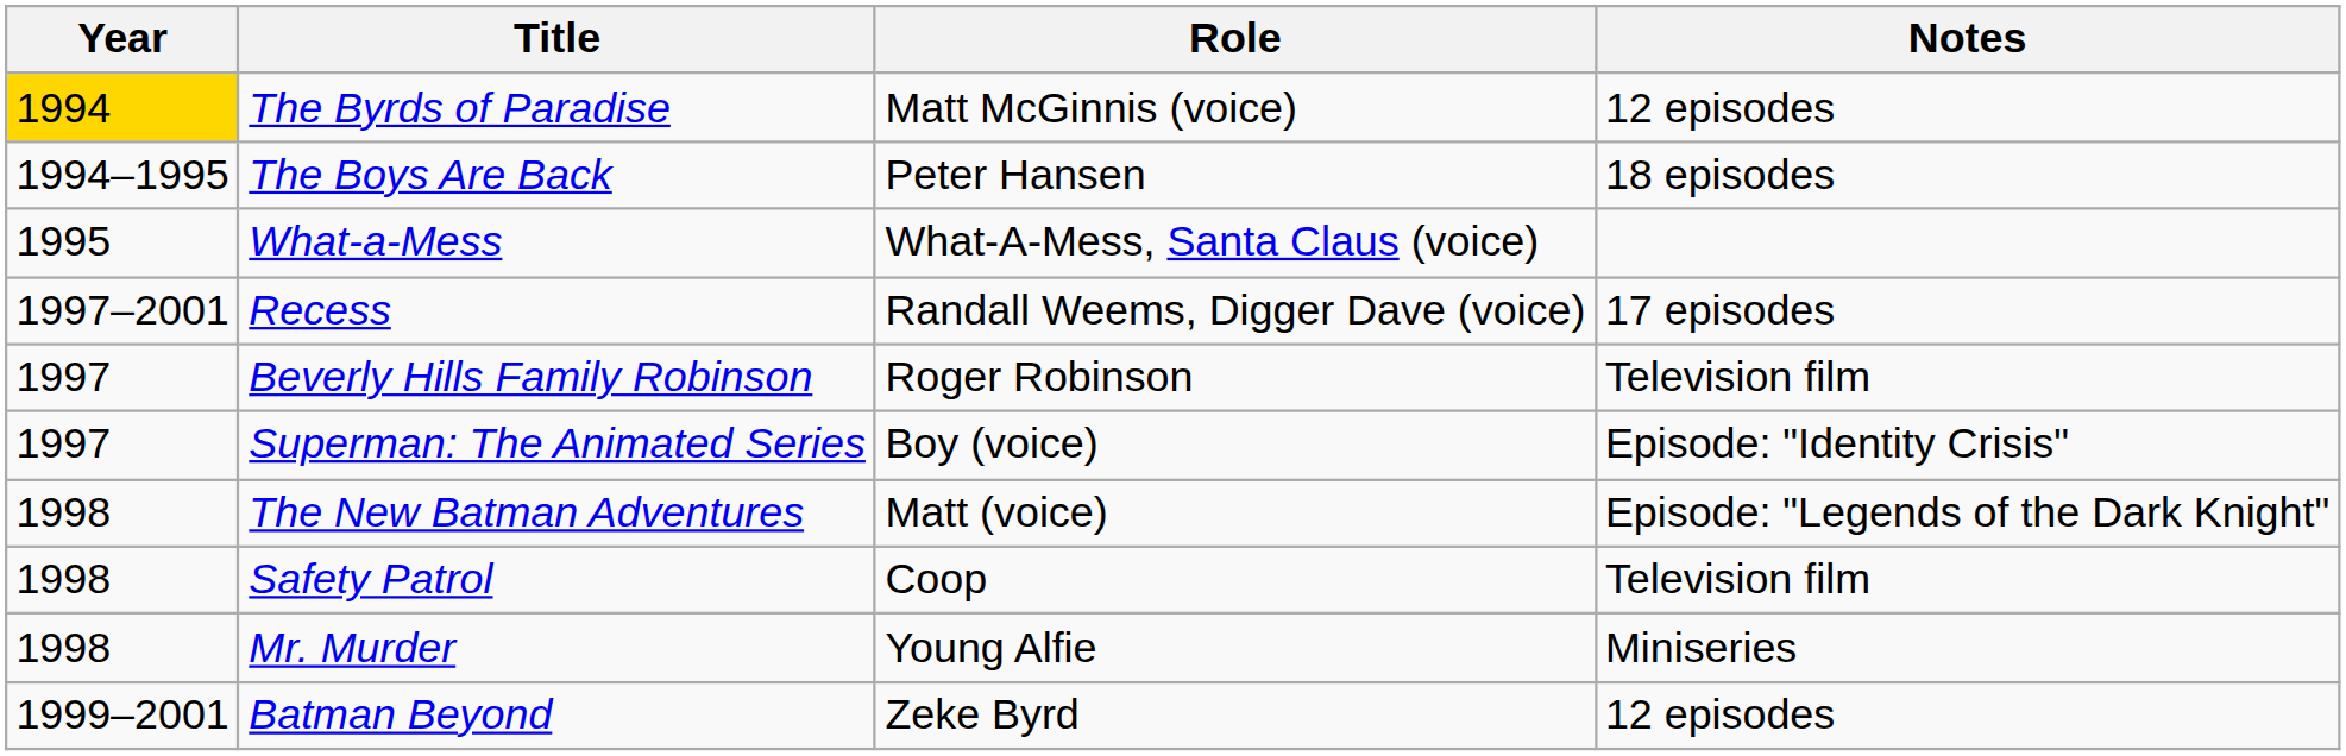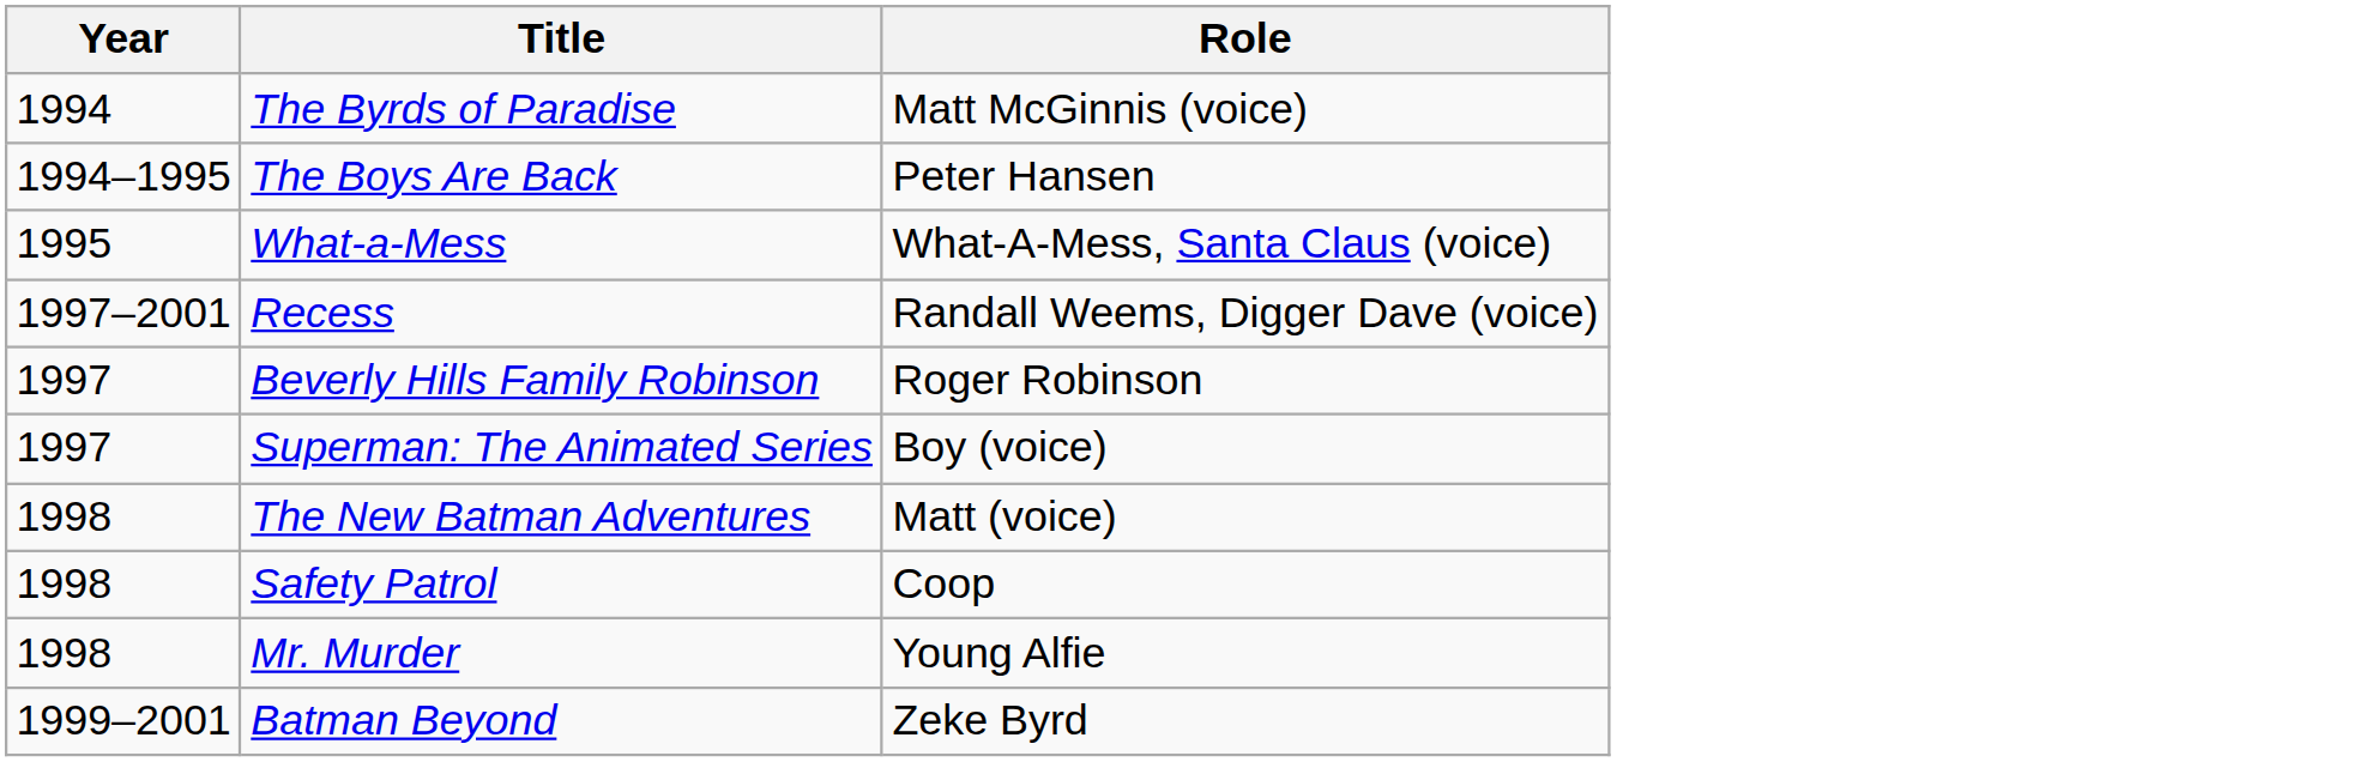- column: Notes | 12 episodes | 18 episodes | 17 episodes | Television film | Episode: "Identity Crisis" | Episode: "Legends of the Dark Knight" | Television film | Miniseries | 12 episodes
The Byrds of Paradise | Year: gold background -> no background
